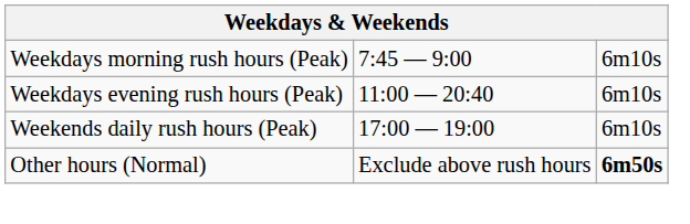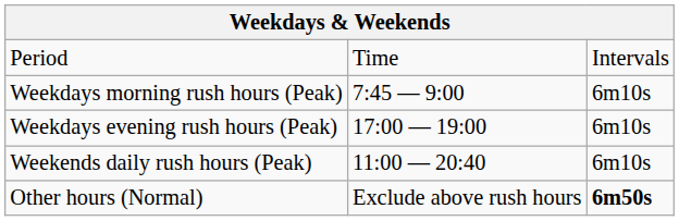+ row: Period | Time | Intervals
Weekdays evening rush hours (Peak) | column 2: 11:00 — 20:40 -> 17:00 — 19:00
Weekends daily rush hours (Peak) | column 2: 17:00 — 19:00 -> 11:00 — 20:40
